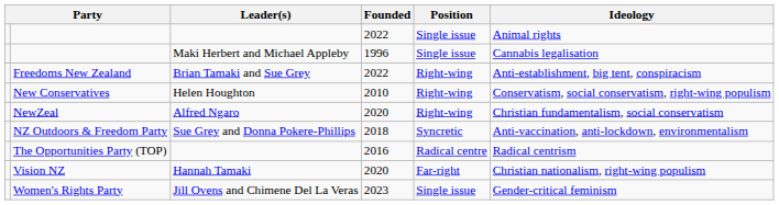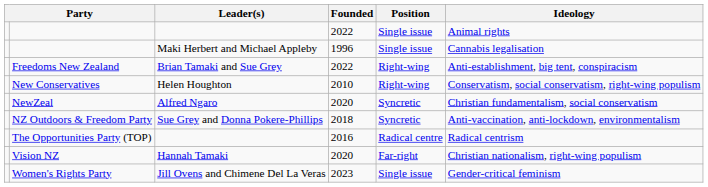NewZeal | Position: Right-wing -> Syncretic
